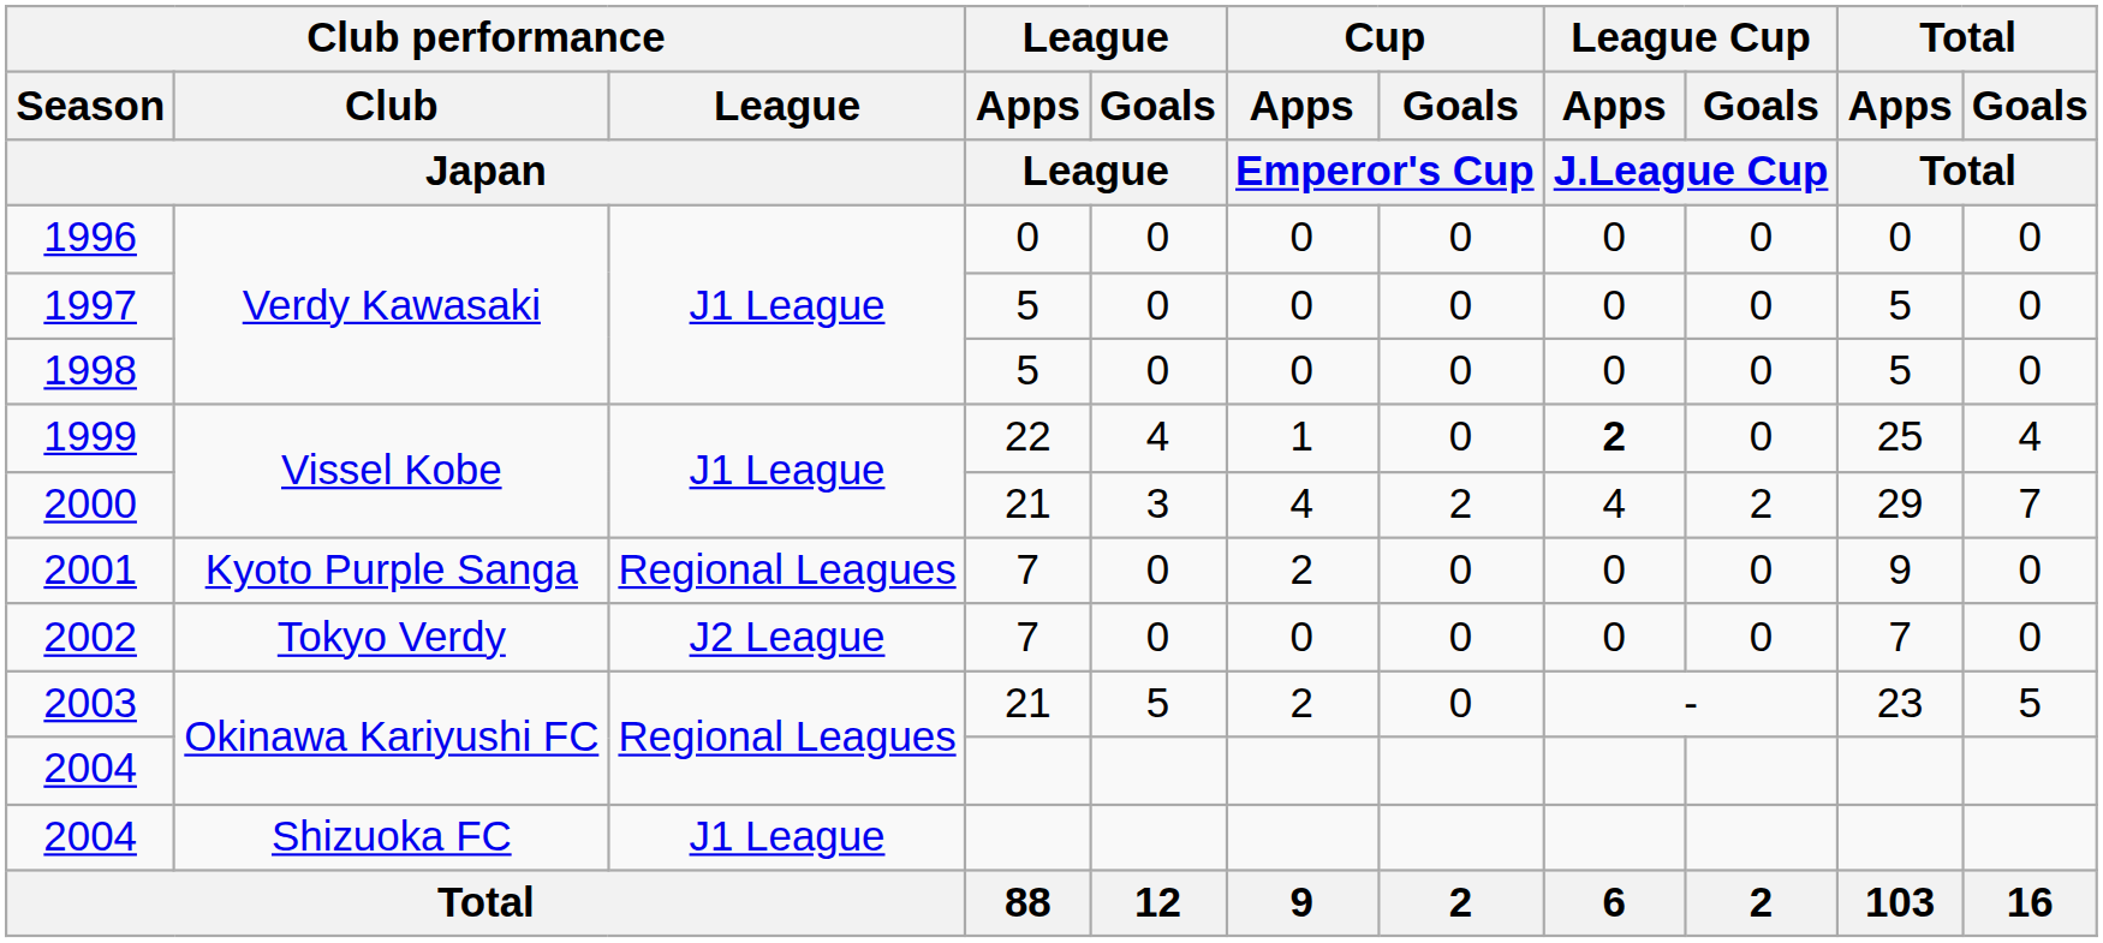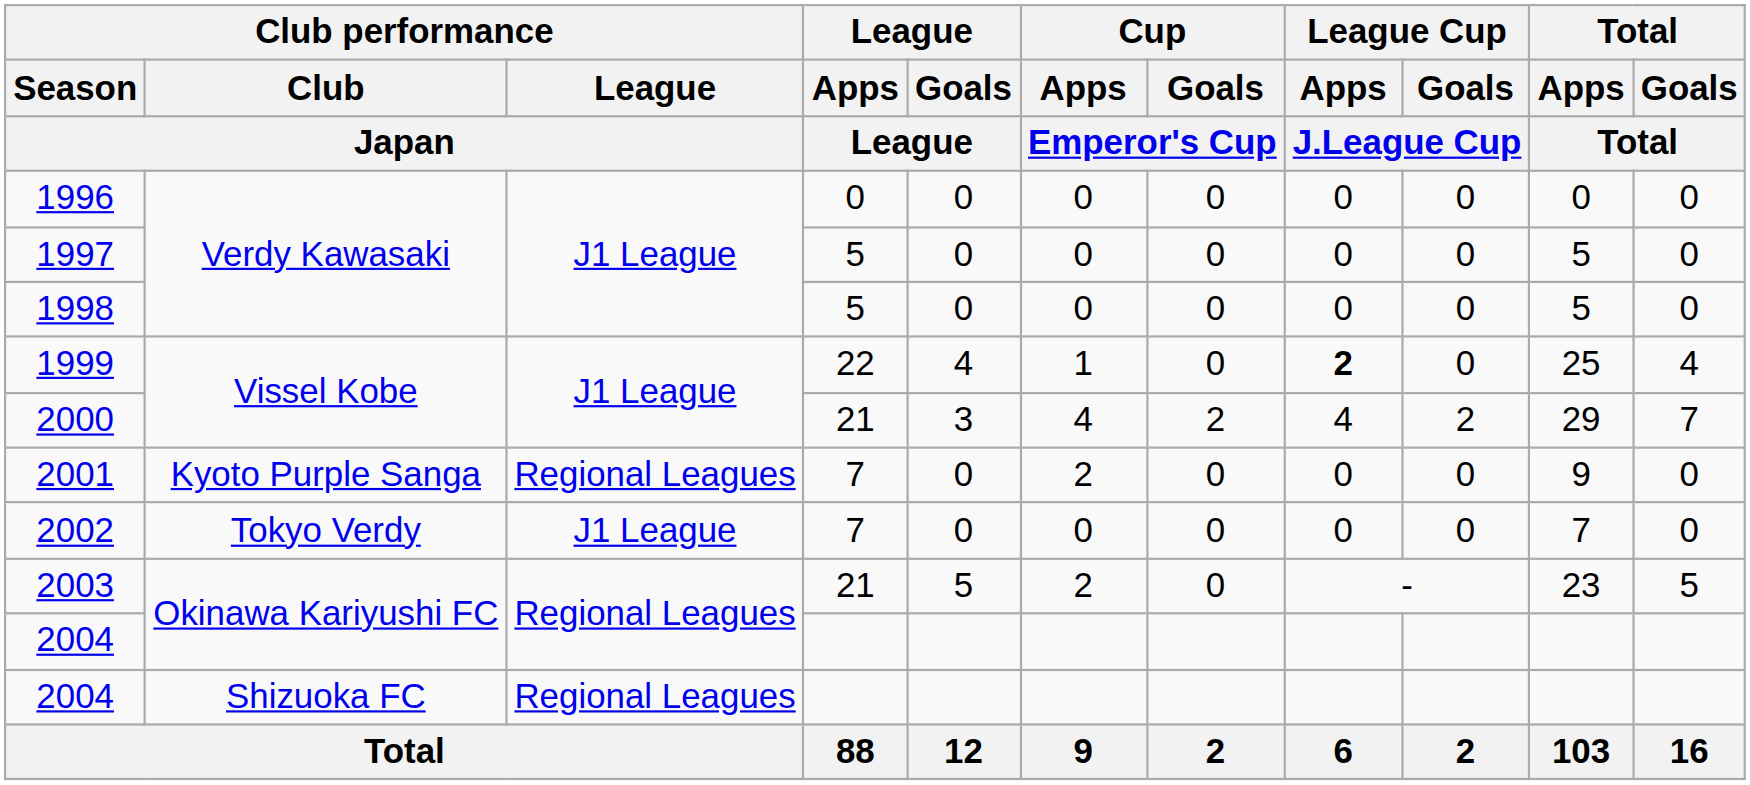2002 | Club performance / League / Japan: J2 League -> J1 League
2004 / Shizuoka FC | Club performance / League / Japan: J1 League -> Regional Leagues
